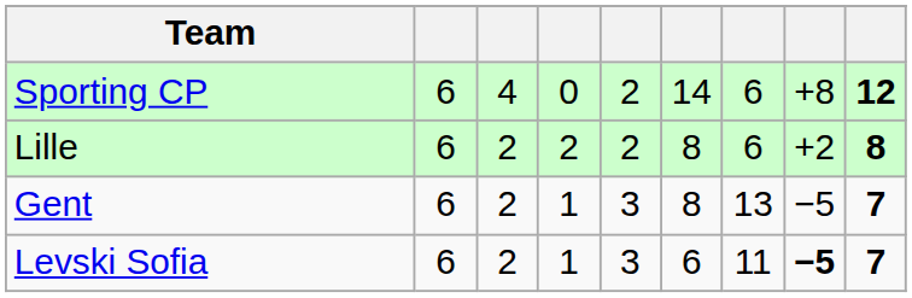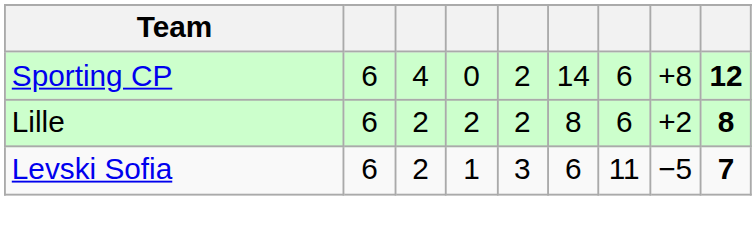- row: Gent | 6 | 2 | 1 | 3 | 8 | 13 | −5 | 7
Levski Sofia | column 8: bold -> normal
